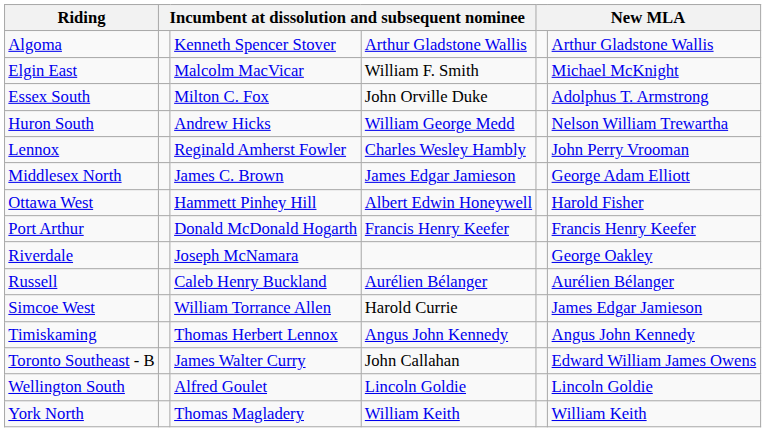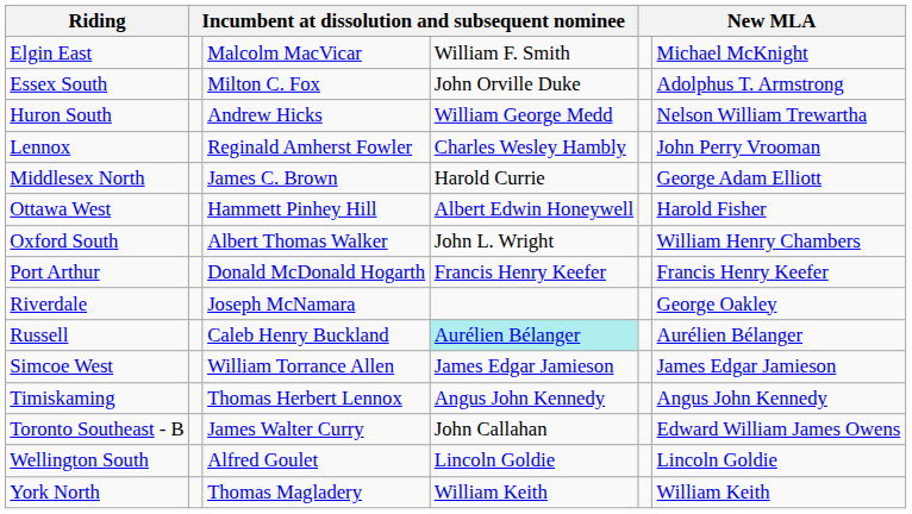- row: Algoma | Kenneth Spencer Stover | Arthur Gladstone Wallis | Arthur Gladstone Wallis
Middlesex North | column 4: James Edgar Jamieson -> Harold Currie
+ row: Oxford South | Albert Thomas Walker | John L. Wright | William Henry Chambers
Russell | column 4: no background -> paleturquoise background
Simcoe West | column 4: Harold Currie -> James Edgar Jamieson
